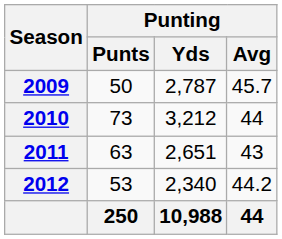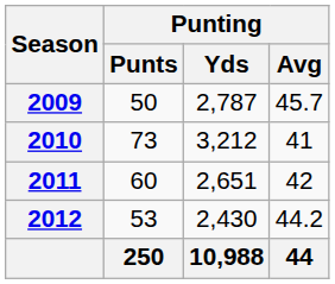2010 | Punting / Avg: 44 -> 41
2011 | Punting / Punts: 63 -> 60
2011 | Punting / Avg: 43 -> 42
2012 | Punting / Yds: 2,340 -> 2,430
